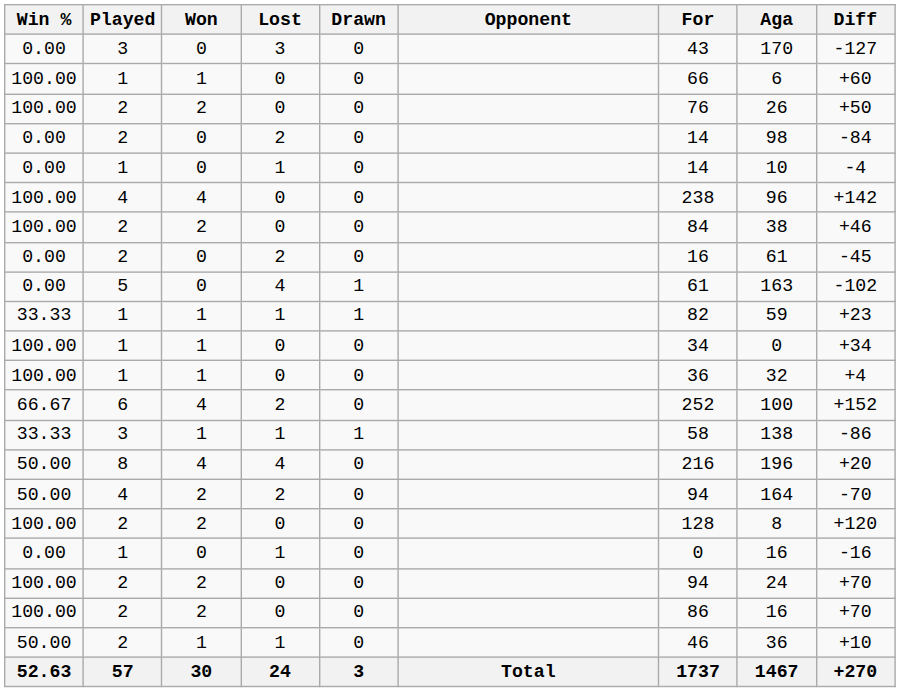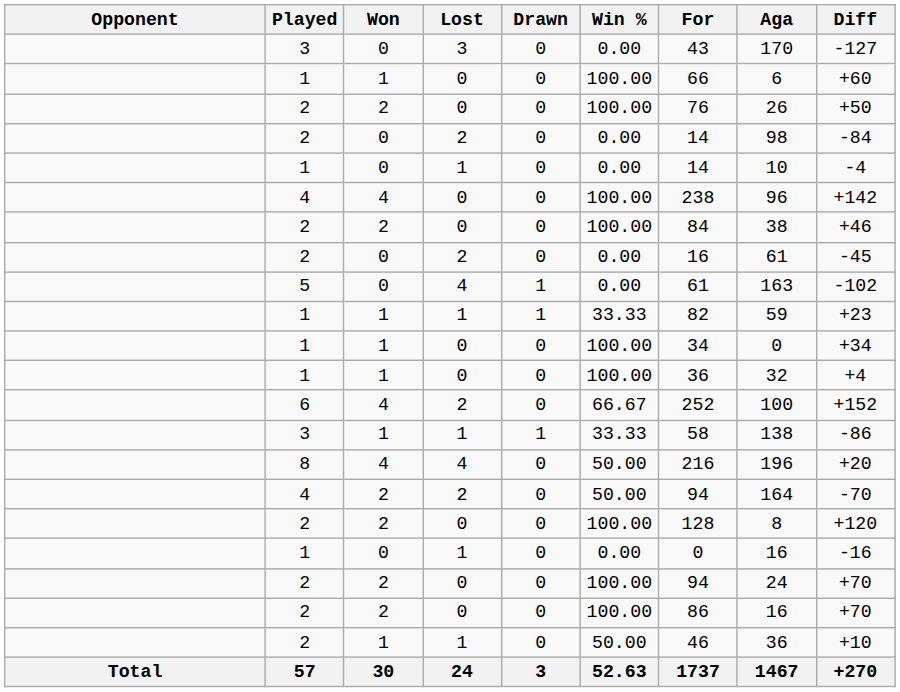columns swapped: Opponent <-> Win %
